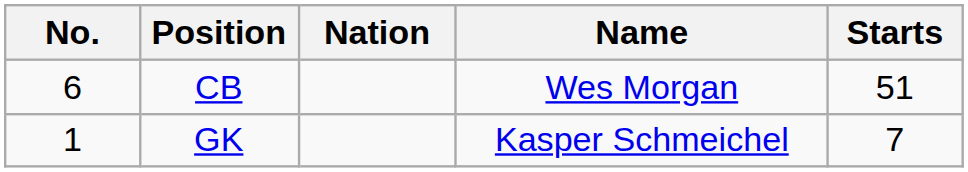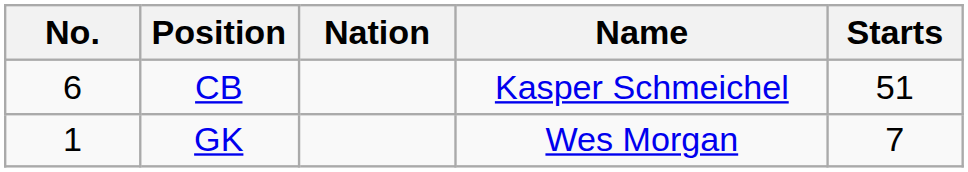CB | Name: Wes Morgan -> Kasper Schmeichel
GK | Name: Kasper Schmeichel -> Wes Morgan
